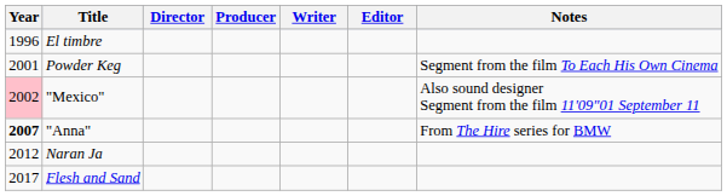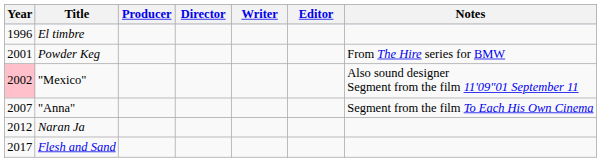columns swapped: Director <-> Producer
Powder Keg | Notes: Segment from the film To Each His Own Cinema -> From The Hire series for BMW
"Anna" | Year: bold -> normal
"Anna" | Notes: From The Hire series for BMW -> Segment from the film To Each His Own Cinema
